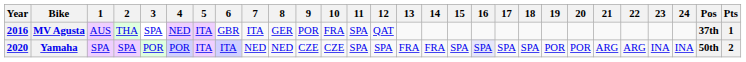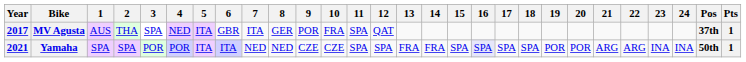MV Agusta | Year: 2016 -> 2017
Yamaha | Year: 2020 -> 2021
Yamaha | Pts: 2 -> 1
